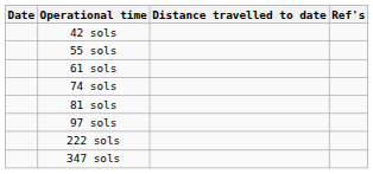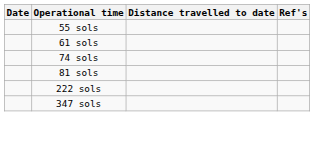- row: 42 sols
- row: 97 sols
